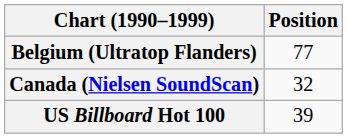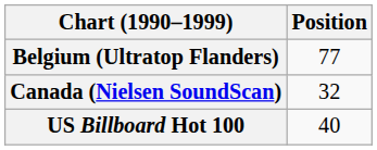US Billboard Hot 100 | Position: 39 -> 40
